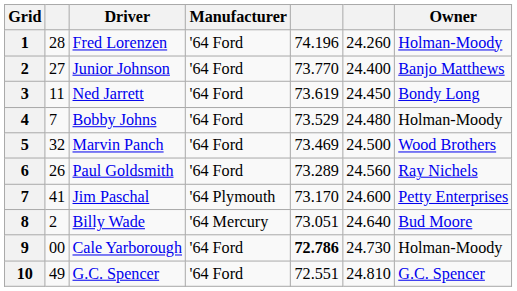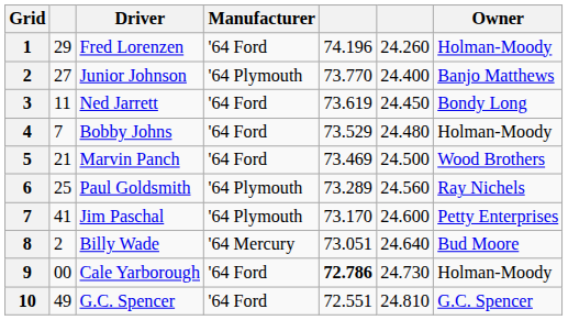Fred Lorenzen | column 2: 28 -> 29
Junior Johnson | Manufacturer: '64 Ford -> '64 Plymouth
Marvin Panch | column 2: 32 -> 21
Paul Goldsmith | column 2: 26 -> 25
Paul Goldsmith | Manufacturer: '64 Ford -> '64 Plymouth
